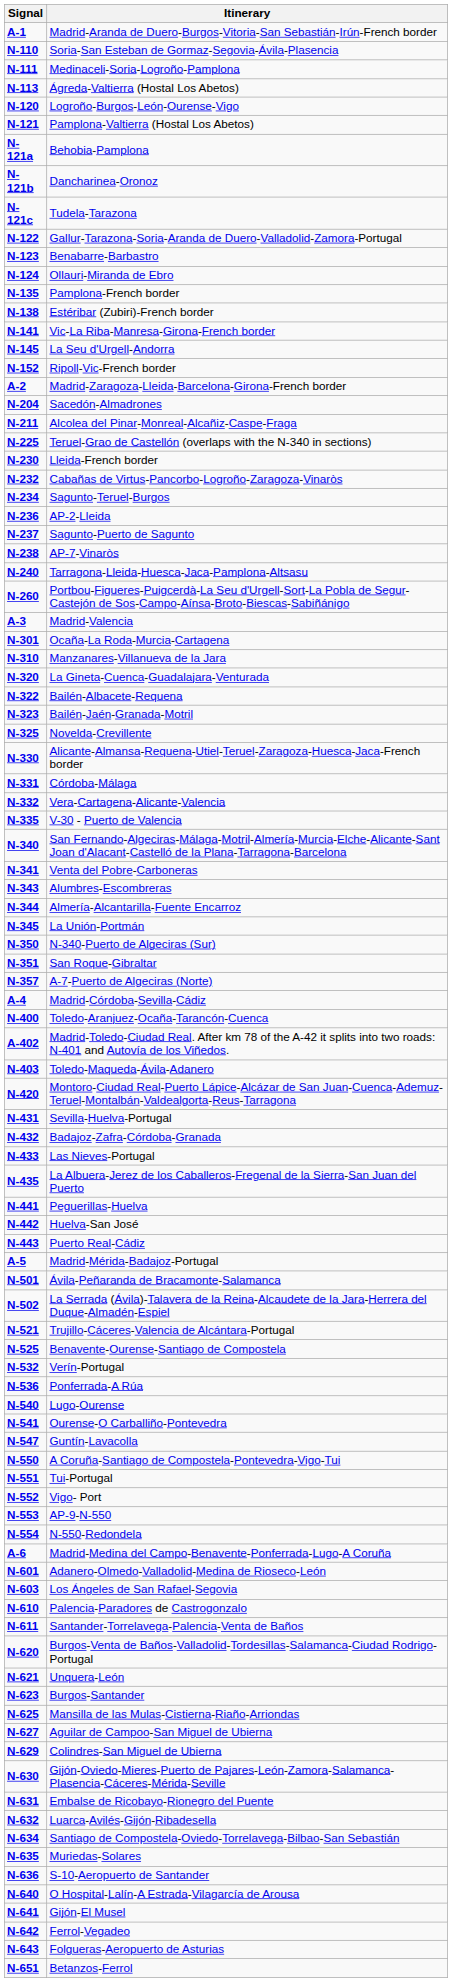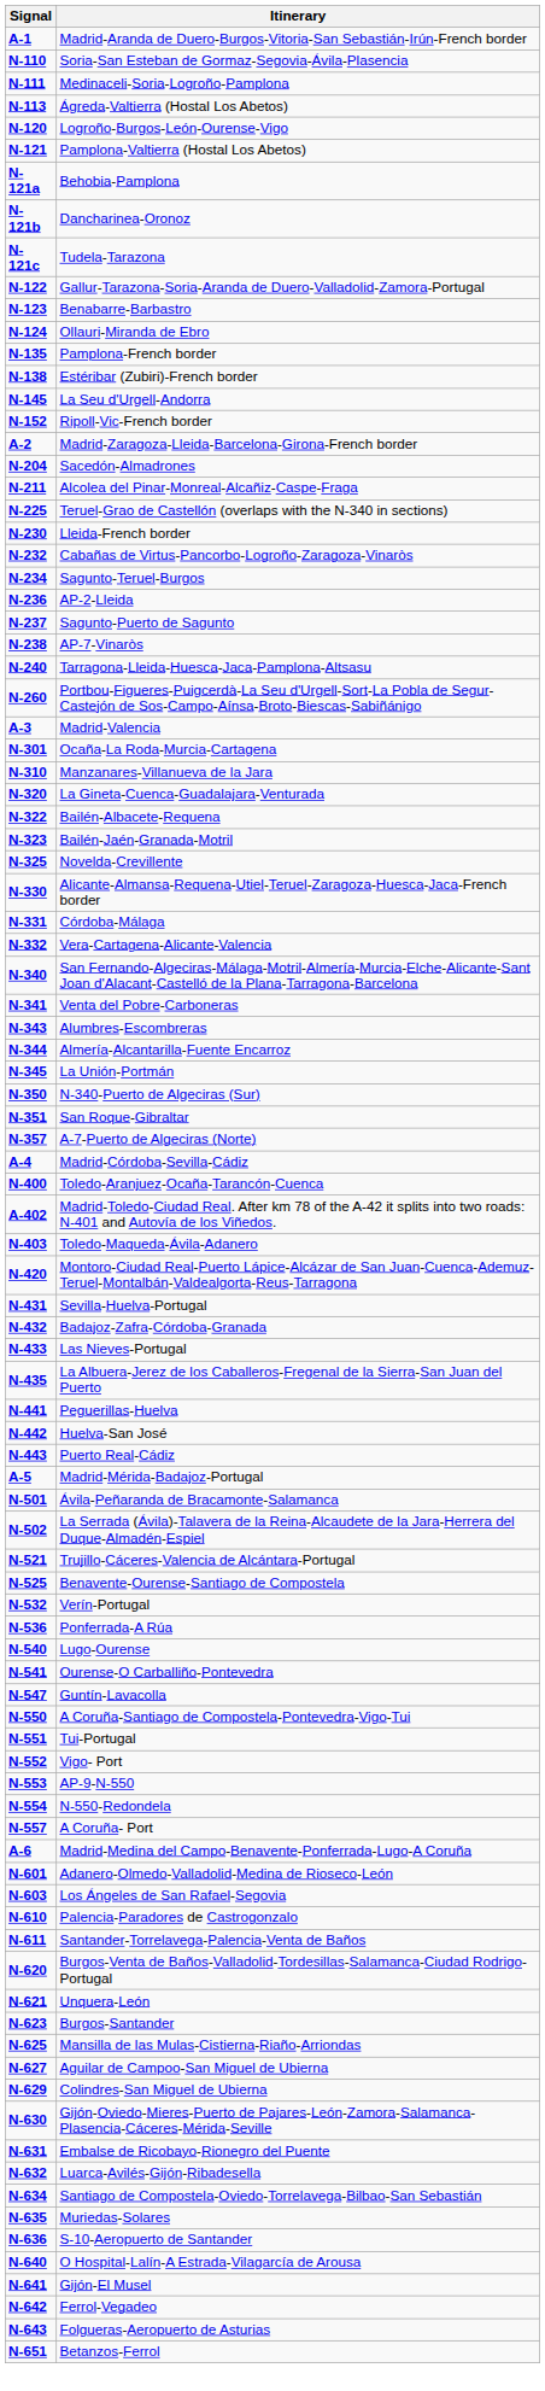- row: N-141 | Vic-La Riba-Manresa-Girona-French border
- row: N-335 | V-30 - Puerto de Valencia
+ row: N-557 | A Coruña- Port
